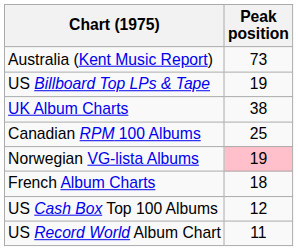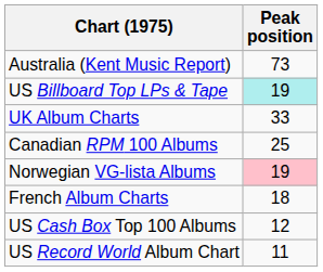US Billboard Top LPs & Tape | Peak position: no background -> paleturquoise background
UK Album Charts | Peak position: 38 -> 33
